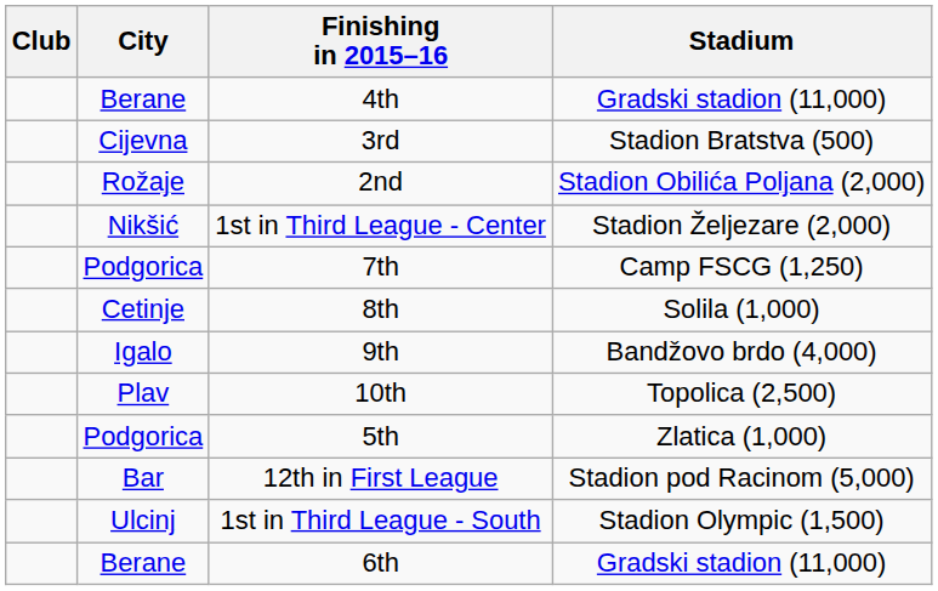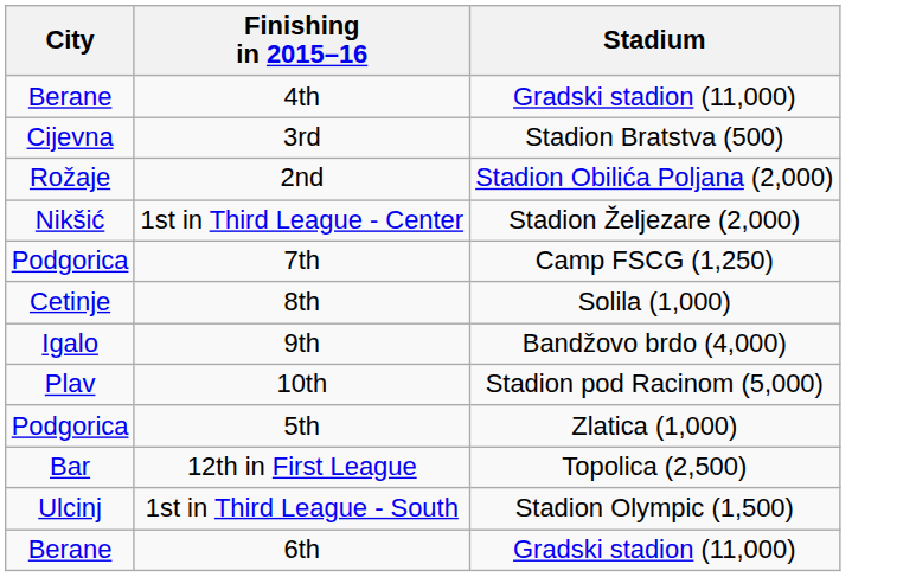- column: Club
10th | Stadium: Topolica (2,500) -> Stadion pod Racinom (5,000)
12th in First League | Stadium: Stadion pod Racinom (5,000) -> Topolica (2,500)
